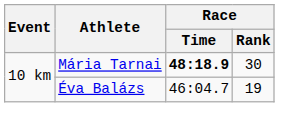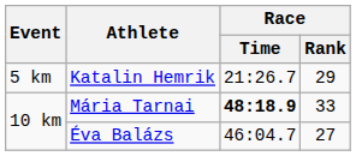+ row: 5 km | Katalin Hemrik | 21:26.7 | 29
Mária Tarnai | Race / Rank: 30 -> 33
Éva Balázs | Race / Rank: 19 -> 27
